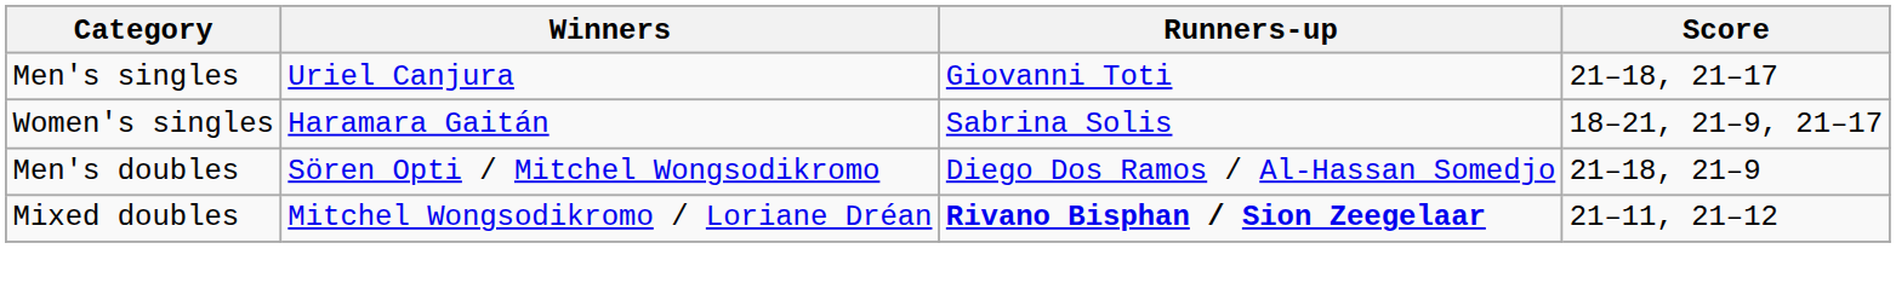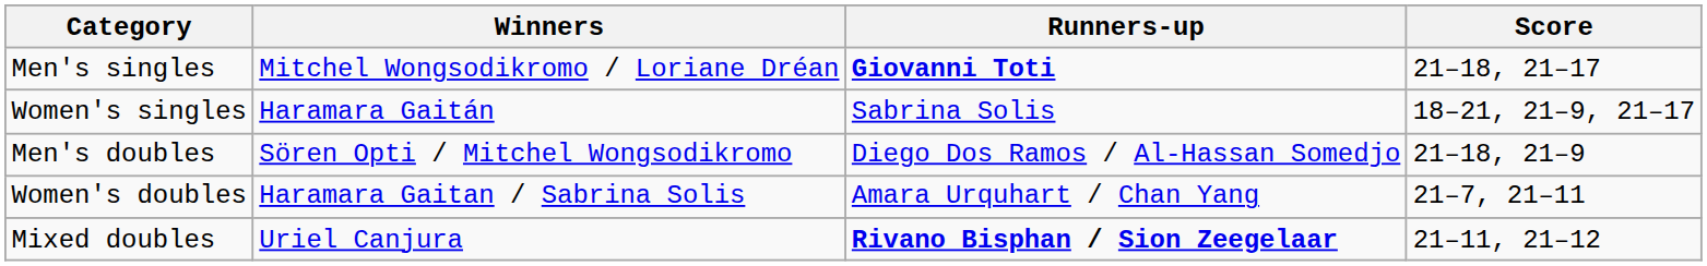Men's singles | Winners: Uriel Canjura -> Mitchel Wongsodikromo / Loriane Dréan
Men's singles | Runners-up: normal -> bold
+ row: Women's doubles | Haramara Gaitan / Sabrina Solis | Amara Urquhart / Chan Yang | 21–7, 21–11
Mixed doubles | Winners: Mitchel Wongsodikromo / Loriane Dréan -> Uriel Canjura
